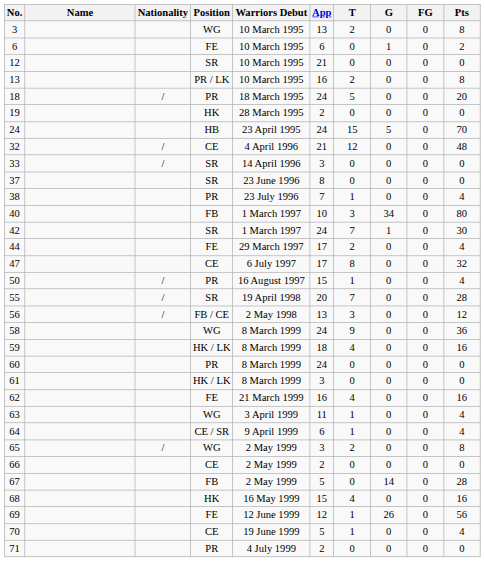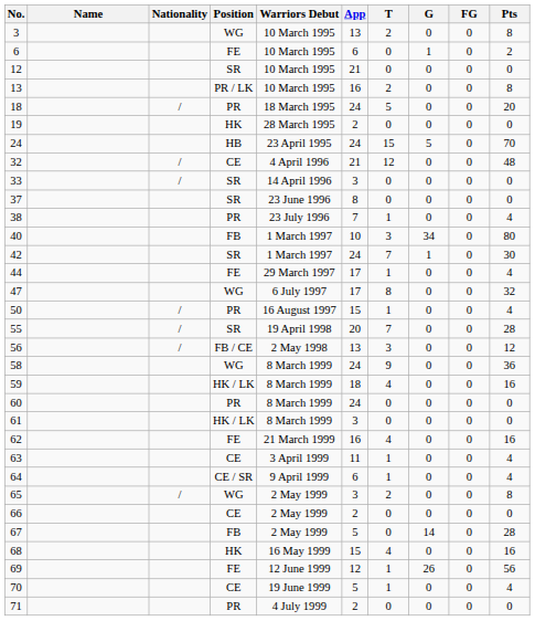44 | T: 2 -> 1
47 | Position: CE -> WG
63 | Position: WG -> CE
